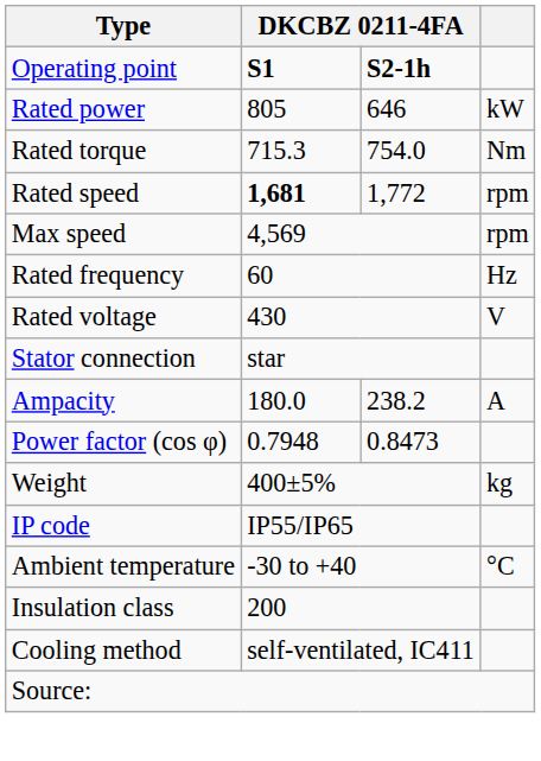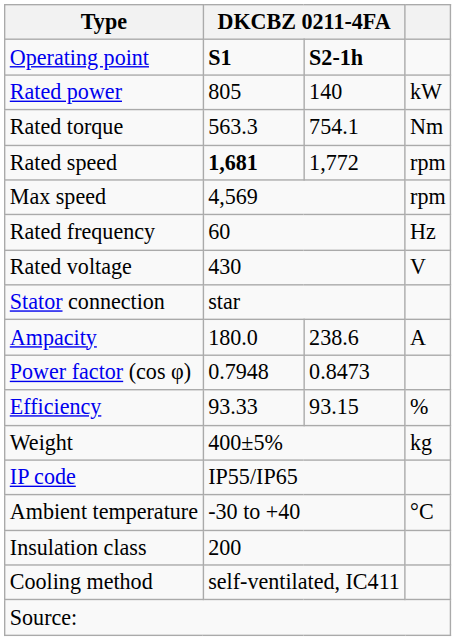Rated power | column 3: 646 -> 140
Rated torque | column 2: 715.3 -> 563.3
Rated torque | column 3: 754.0 -> 754.1
Ampacity | column 3: 238.2 -> 238.6
+ row: Efficiency | 93.33 | 93.15 | %
